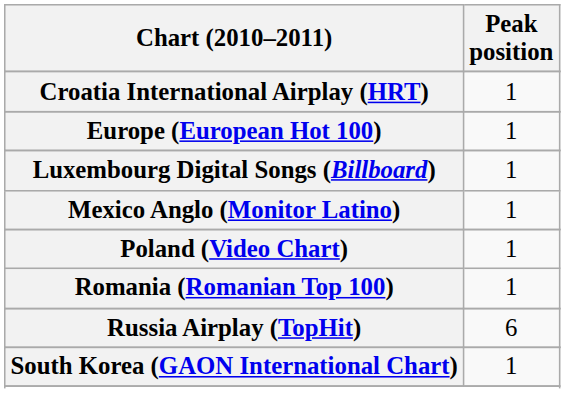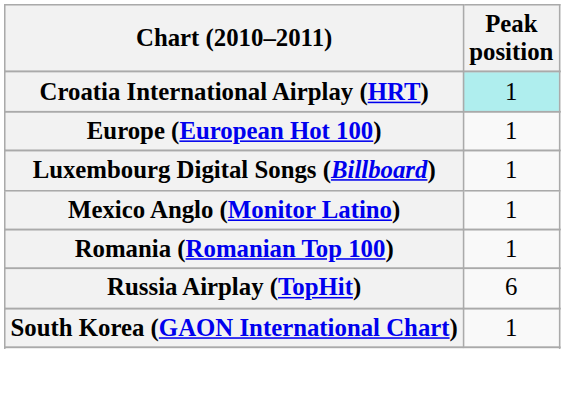Croatia International Airplay (HRT) | Peak position: no background -> paleturquoise background
- row: Poland (Video Chart) | 1
